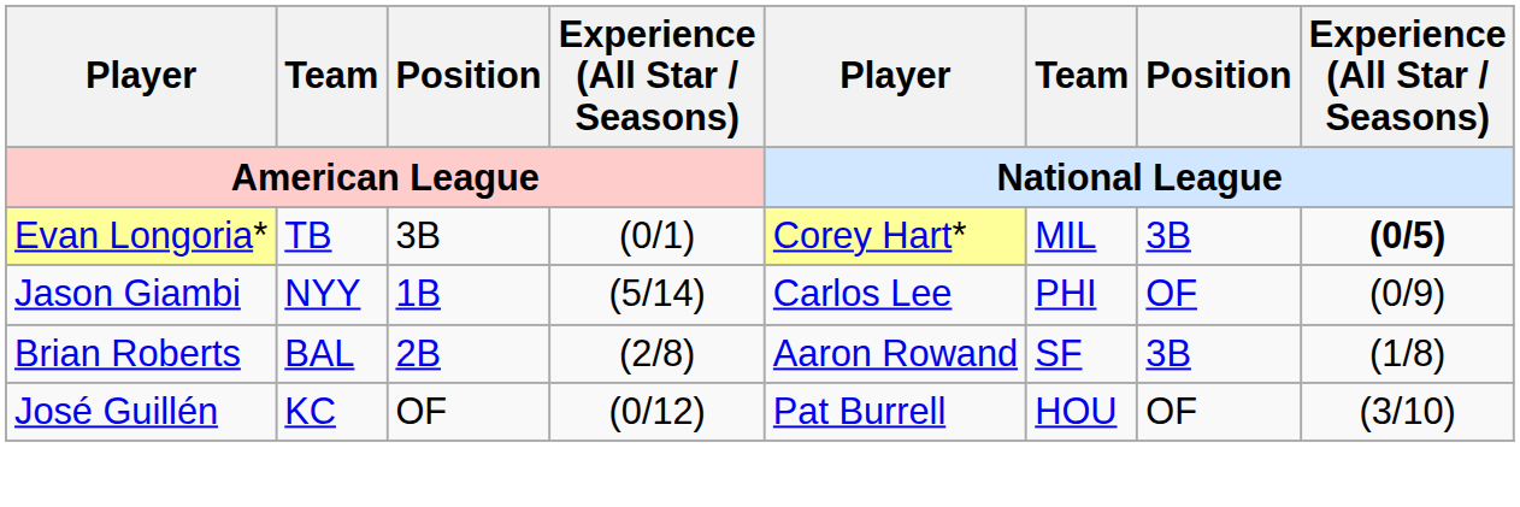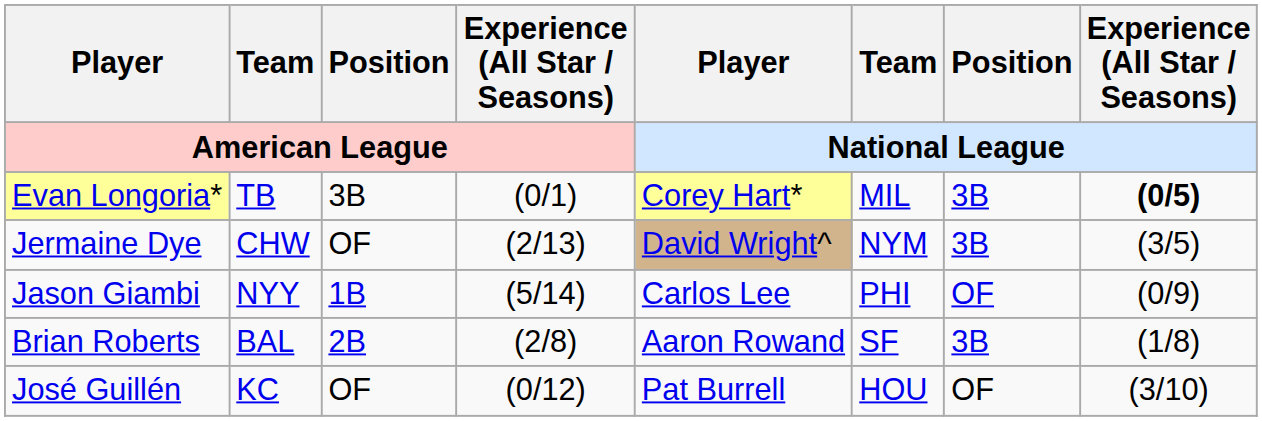+ row: Jermaine Dye | CHW | OF | (2/13) | David Wright^ | NYM | 3B | (3/5)
